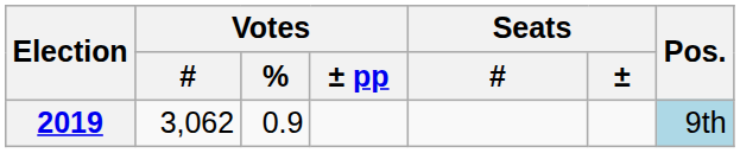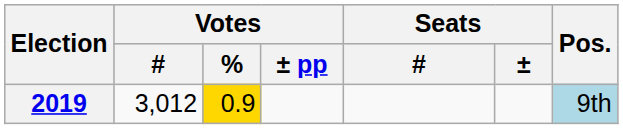2019 | Votes / #: 3,062 -> 3,012
2019 | Votes / %: no background -> gold background
